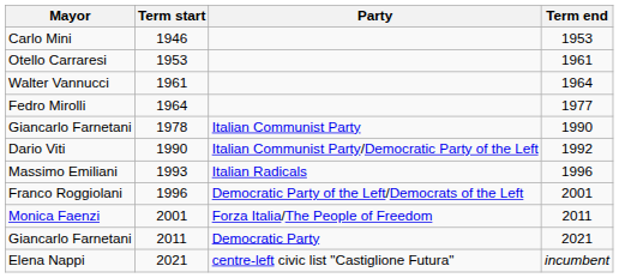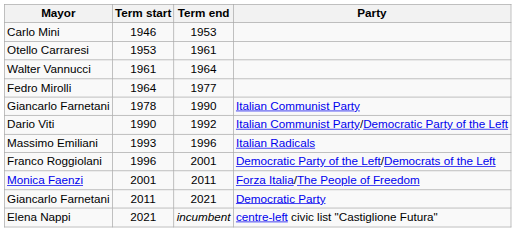columns swapped: Term end <-> Party
